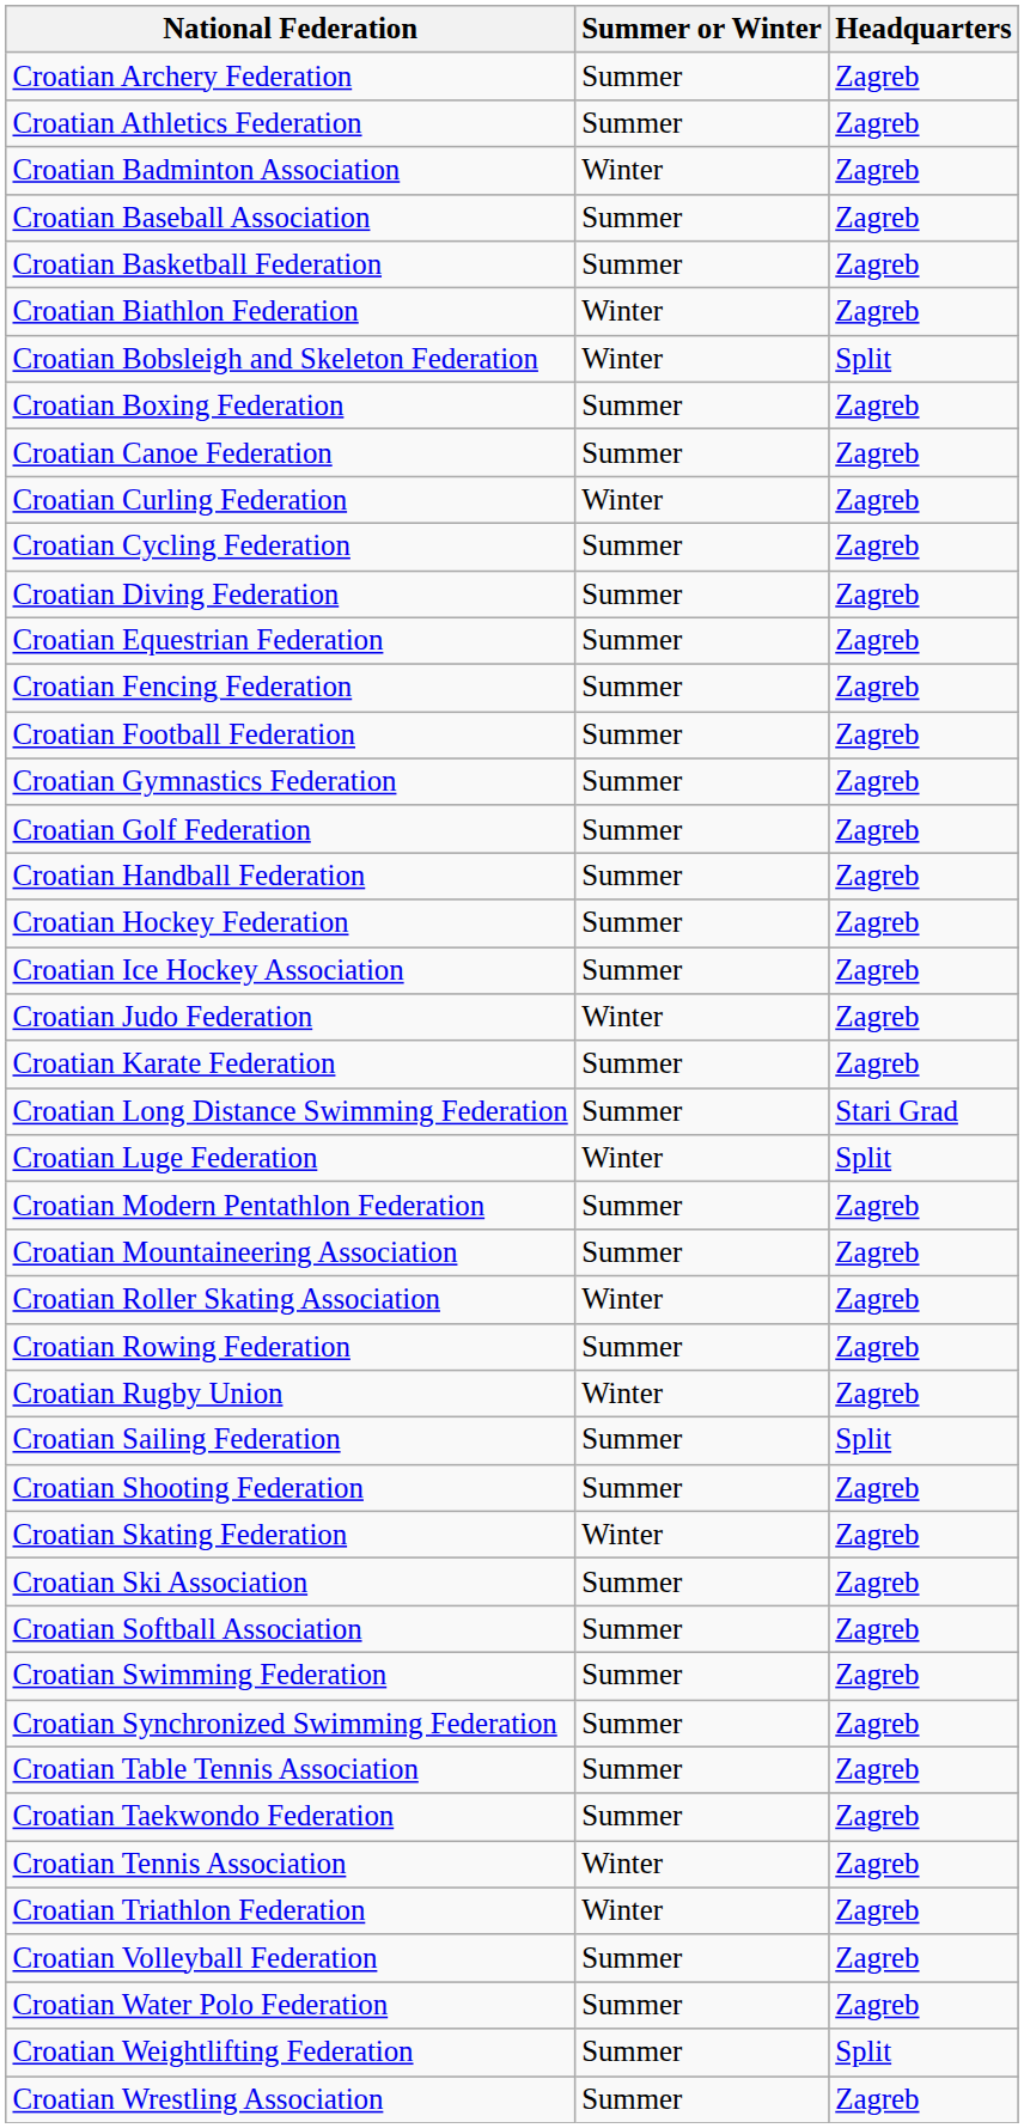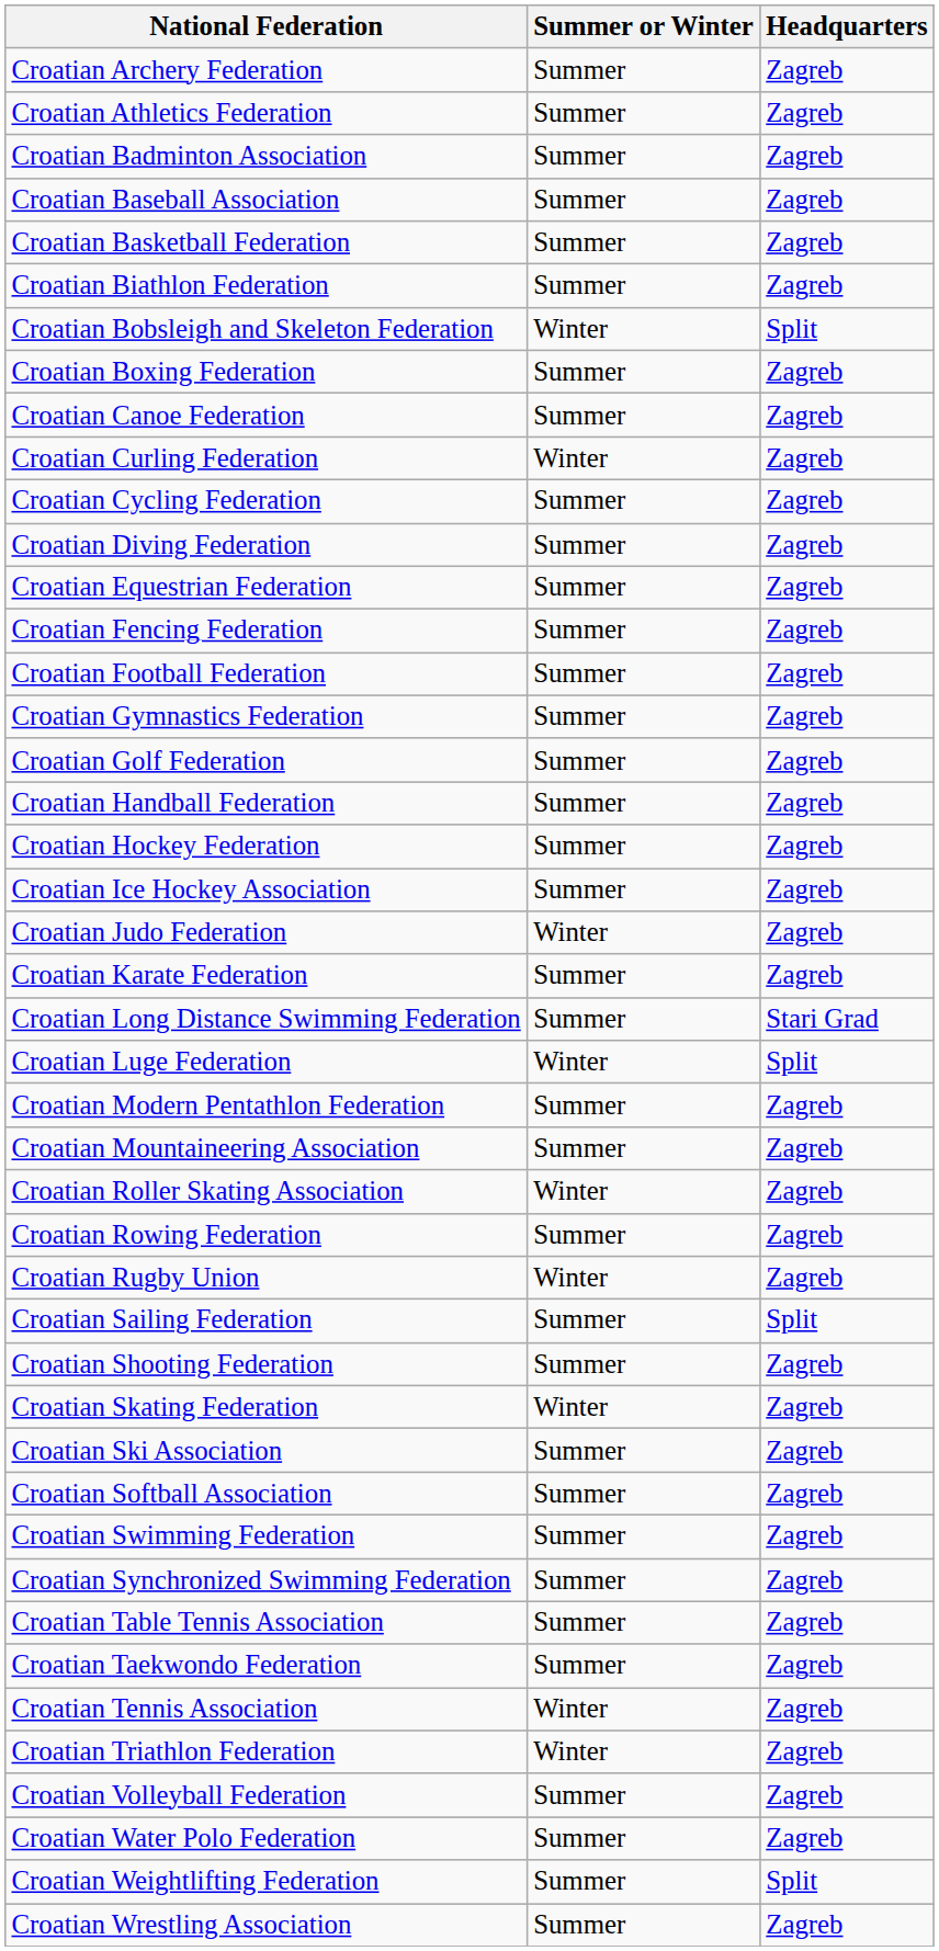Croatian Badminton Association | Summer or Winter: Winter -> Summer
Croatian Biathlon Federation | Summer or Winter: Winter -> Summer
